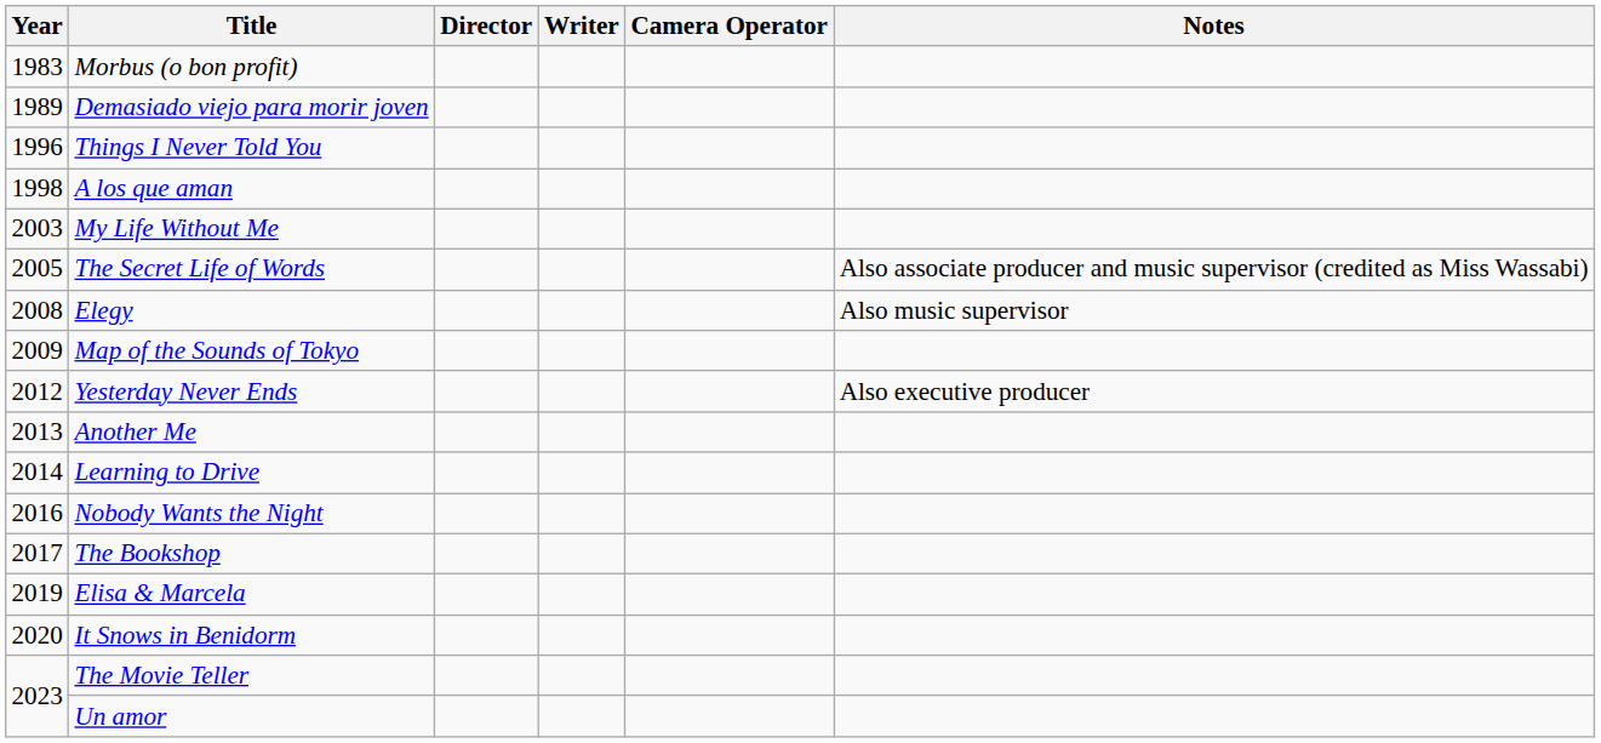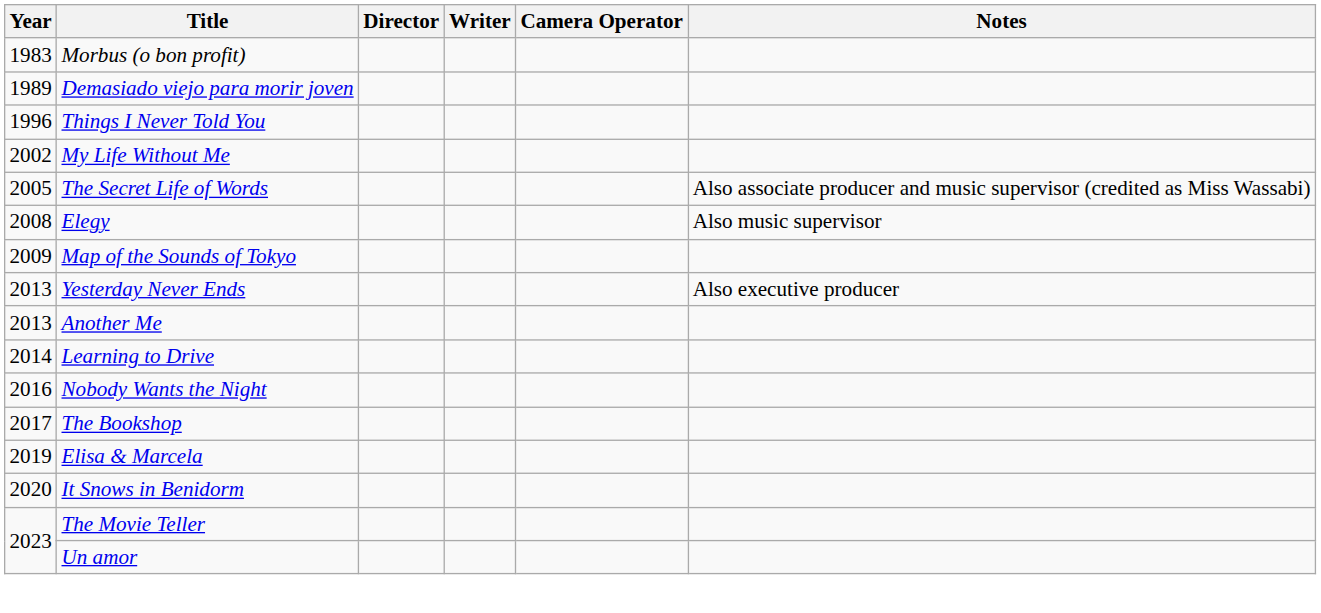- row: 1998 | A los que aman
My Life Without Me | Year: 2003 -> 2002
Yesterday Never Ends | Year: 2012 -> 2013
